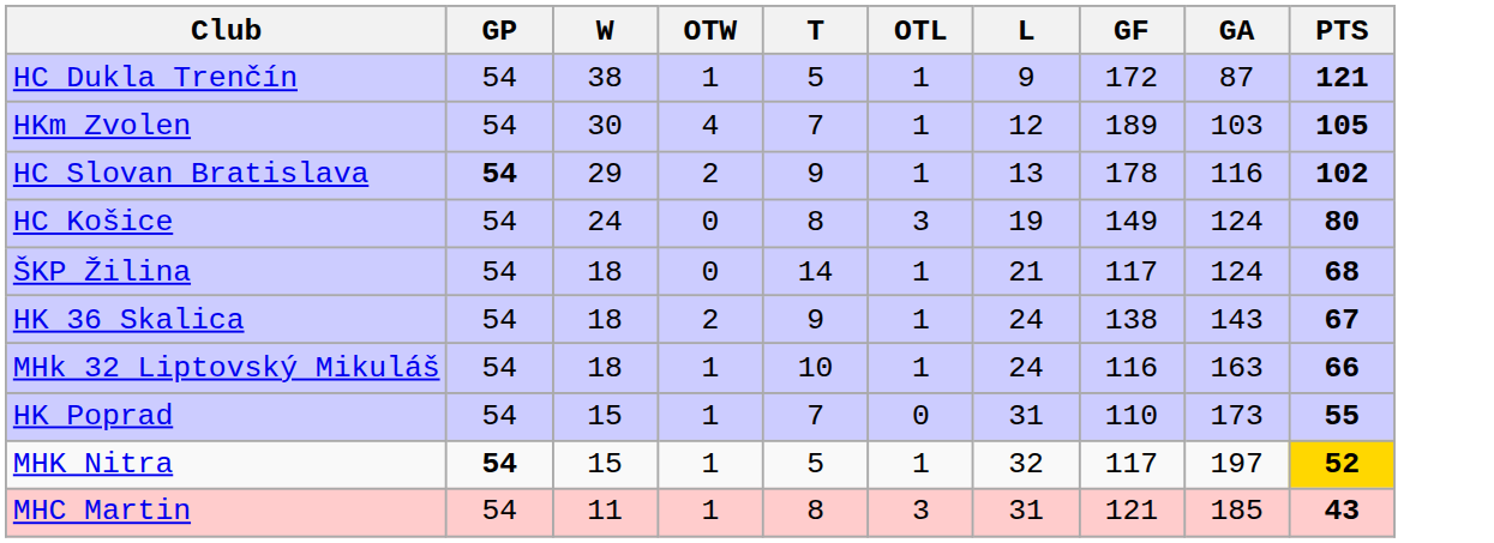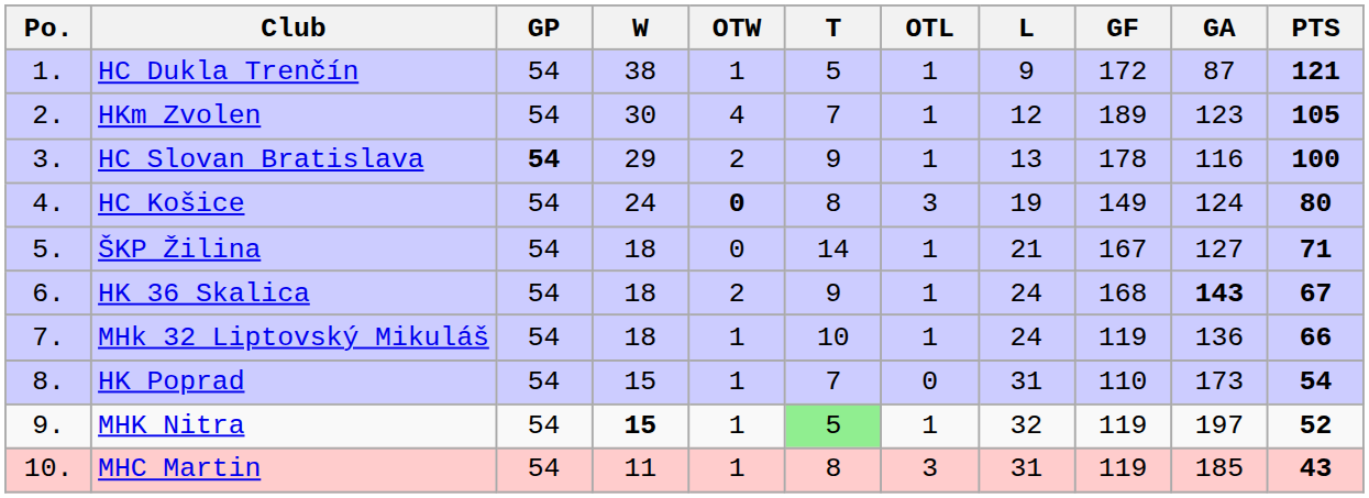+ column: Po. | 1. | 2. | 3. | 4. | 5. | 6. | 7. | 8. | 9. | 10.
HKm Zvolen | GA: 103 -> 123
HC Slovan Bratislava | PTS: 102 -> 100
HC Košice | OTW: normal -> bold
ŠKP Žilina | GF: 117 -> 167
ŠKP Žilina | GA: 124 -> 127
ŠKP Žilina | PTS: 68 -> 71
HK 36 Skalica | GF: 138 -> 168
HK 36 Skalica | GA: normal -> bold
MHk 32 Liptovský Mikuláš | GF: 116 -> 119
MHk 32 Liptovský Mikuláš | GA: 163 -> 136
HK Poprad | PTS: 55 -> 54
MHK Nitra | GP: bold -> normal
MHK Nitra | W: normal -> bold
MHK Nitra | T: no background -> lightgreen background
MHK Nitra | GF: 117 -> 119
MHK Nitra | PTS: gold background -> no background
MHC Martin | GF: 121 -> 119
